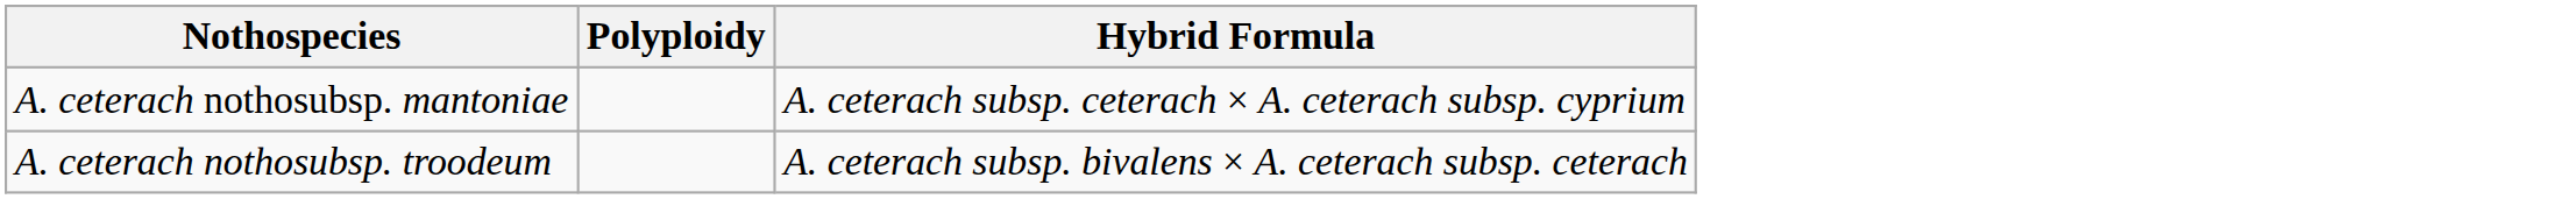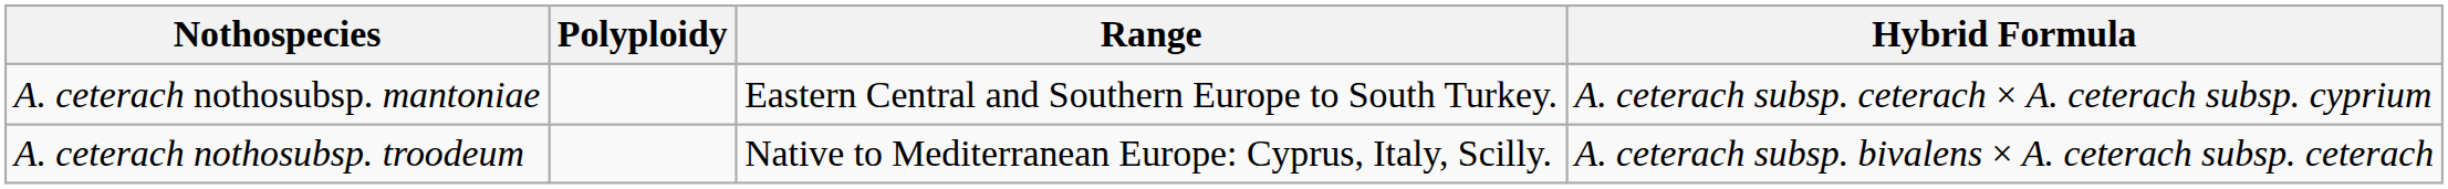+ column: Range | Eastern Central and Southern Europe to South Turkey. | Native to Mediterranean Europe: Cyprus, Italy, Scilly.
